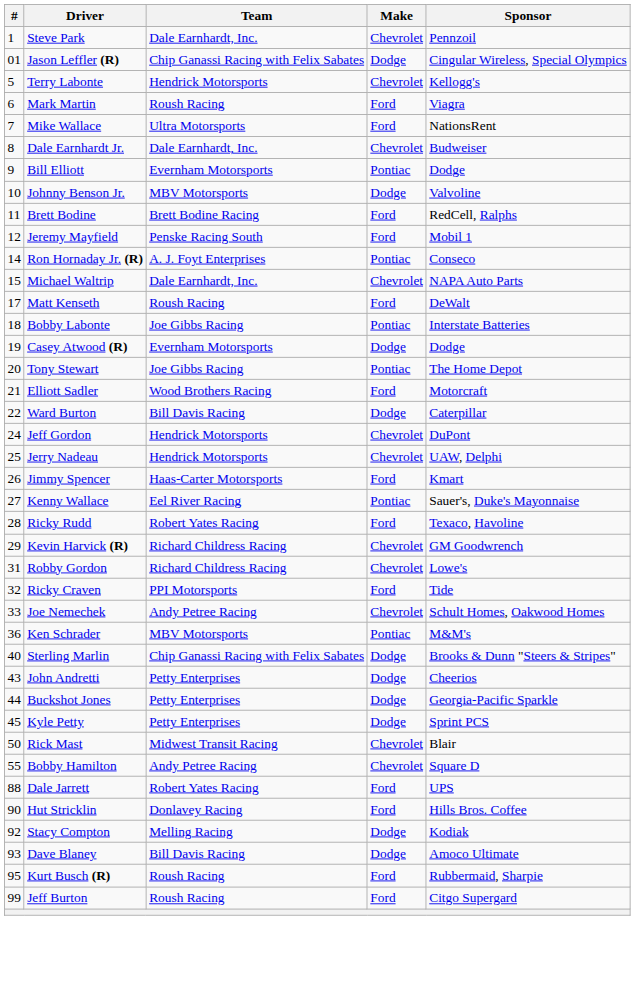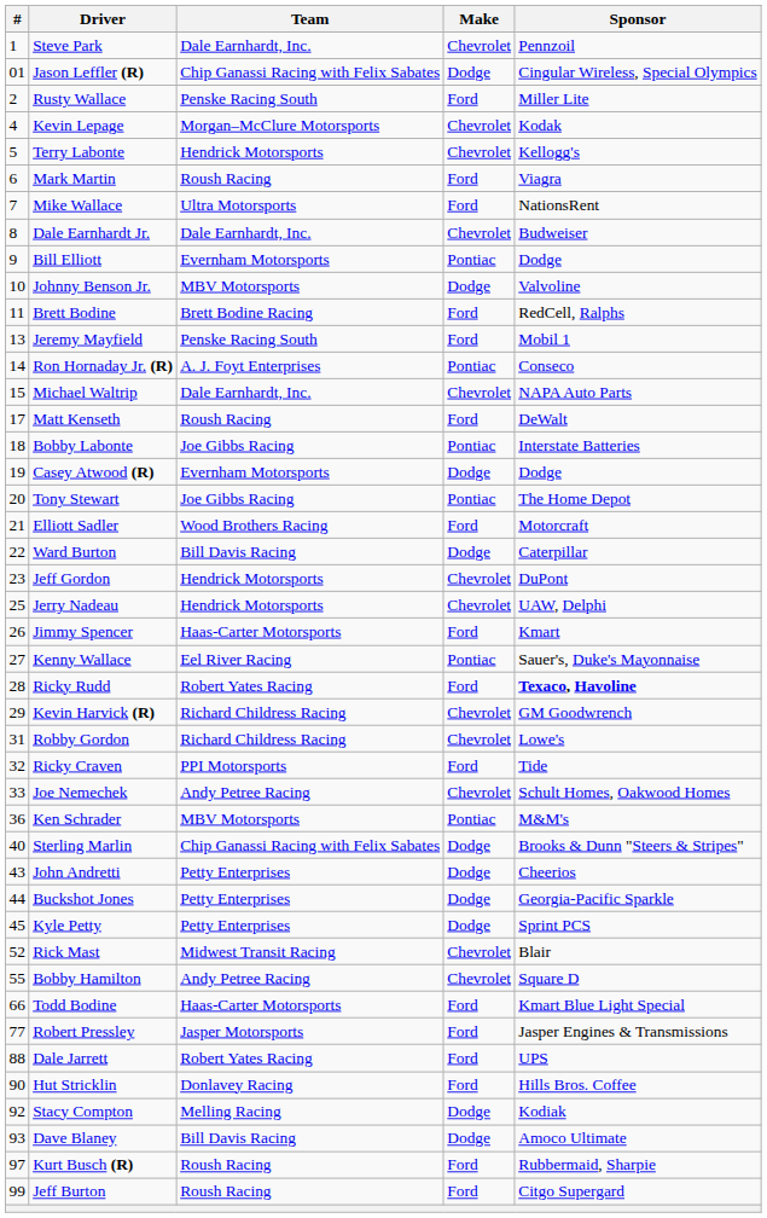+ row: 2 | Rusty Wallace | Penske Racing South | Ford | Miller Lite
+ row: 4 | Kevin Lepage | Morgan–McClure Motorsports | Chevrolet | Kodak
Jeremy Mayfield | #: 12 -> 13
Jeff Gordon | #: 24 -> 23
Ricky Rudd | Sponsor: normal -> bold
Rick Mast | #: 50 -> 52
+ row: 66 | Todd Bodine | Haas-Carter Motorsports | Ford | Kmart Blue Light Special
+ row: 77 | Robert Pressley | Jasper Motorsports | Ford | Jasper Engines & Transmissions
Kurt Busch (R) | #: 95 -> 97
